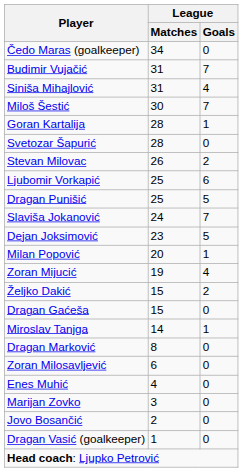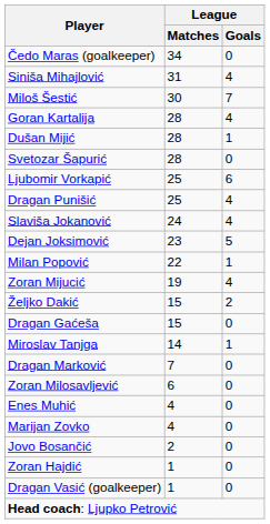- row: Budimir Vujačić | 31 | 7
Goran Kartalija | League / Goals: 1 -> 4
+ row: Dušan Mijić | 28 | 1
- row: Stevan Milovac | 26 | 2
Dragan Punišić | League / Goals: 5 -> 4
Slaviša Jokanović | League / Goals: 7 -> 4
Milan Popović | League / Matches: 20 -> 22
Dragan Marković | League / Matches: 8 -> 7
Marijan Zovko | League / Matches: 3 -> 4
+ row: Zoran Hajdić | 1 | 0
